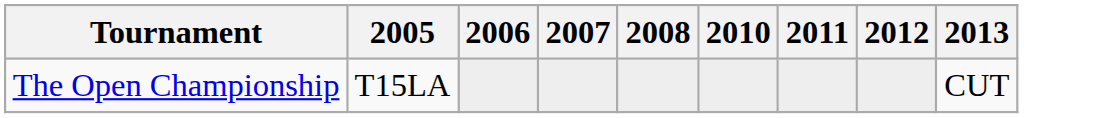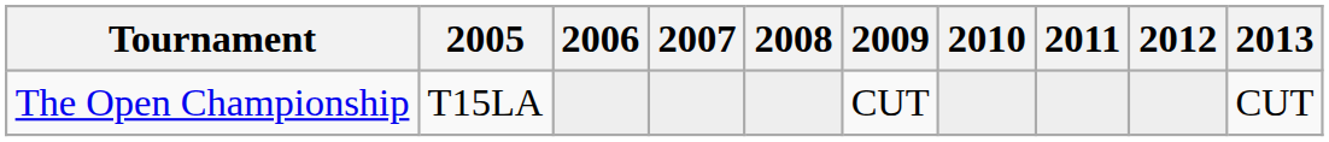+ column: 2009 | CUT
